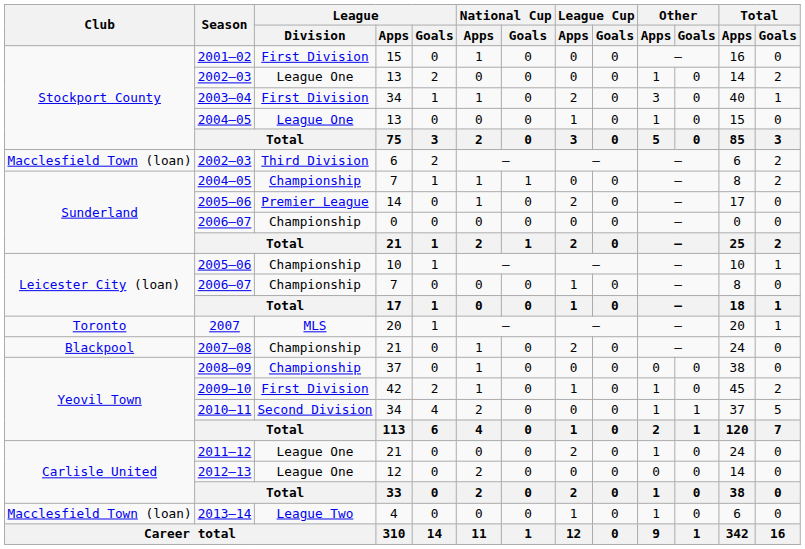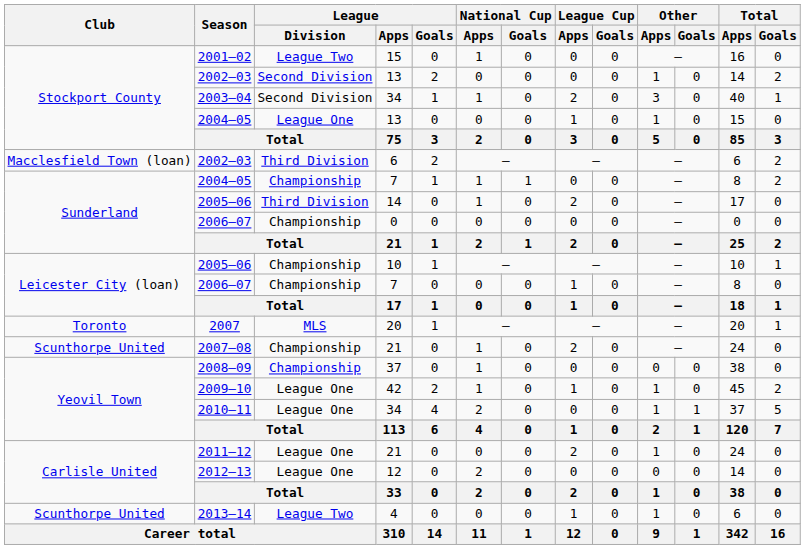2001–02 | League / Division: First Division -> League Two
2002–03 / 13 | League / Division: League One -> Second Division
2003–04 | League / Division: First Division -> Second Division
2005–06 / 14 | League / Division: Premier League -> Third Division
2007–08 | Club: Blackpool -> Scunthorpe United
2009–10 | League / Division: First Division -> League One
2010–11 | League / Division: Second Division -> League One
2013–14 | Club: Macclesfield Town (loan) -> Scunthorpe United
